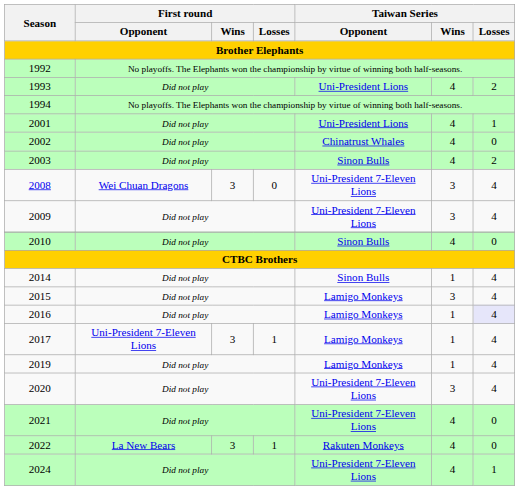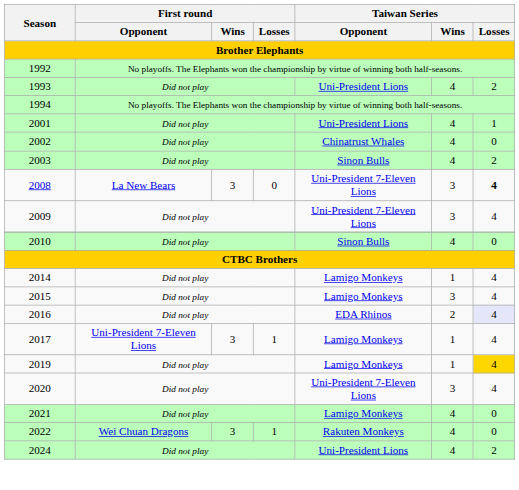2008 | First round / Opponent: Wei Chuan Dragons -> La New Bears
2008 | Taiwan Series / Losses: normal -> bold
2014 | Taiwan Series / Opponent: Sinon Bulls -> Lamigo Monkeys
2016 | Taiwan Series / Opponent: Lamigo Monkeys -> EDA Rhinos
2016 | Taiwan Series / Wins: 1 -> 2
2019 | Taiwan Series / Losses: no background -> gold background
2021 | Taiwan Series / Opponent: Uni-President 7-Eleven Lions -> Lamigo Monkeys
2022 | First round / Opponent: La New Bears -> Wei Chuan Dragons
2024 | Taiwan Series / Opponent: Uni-President 7-Eleven Lions -> Uni-President Lions
2024 | Taiwan Series / Losses: 1 -> 2
